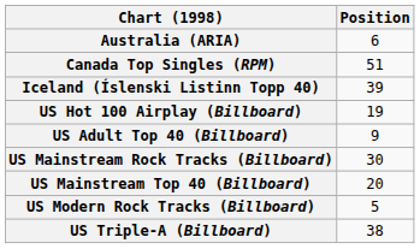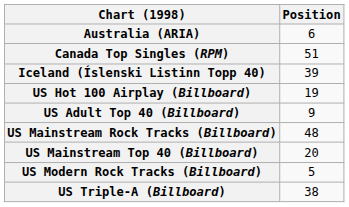US Mainstream Rock Tracks (Billboard) | Position: 30 -> 48
